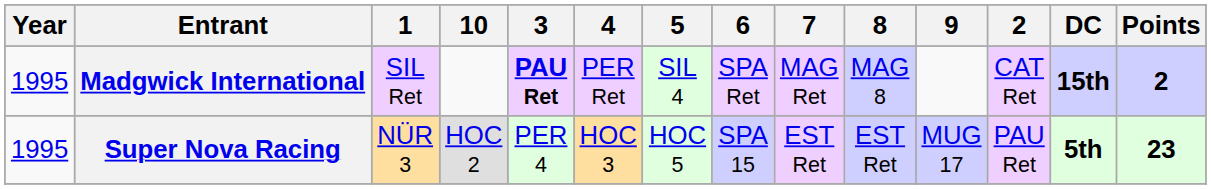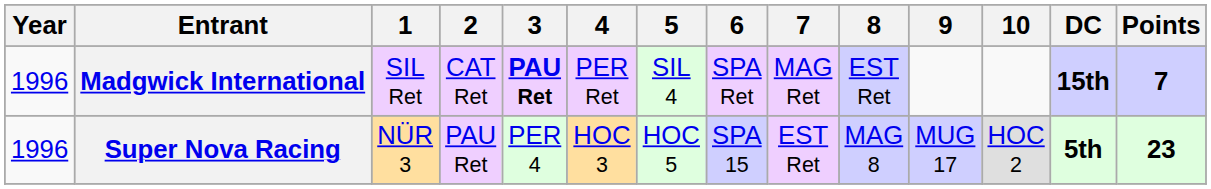columns swapped: 2 <-> 10
Madgwick International | Year: 1995 -> 1996
Madgwick International | 8: MAG 8 -> EST Ret
Madgwick International | Points: 2 -> 7
Super Nova Racing | Year: 1995 -> 1996
Super Nova Racing | 8: EST Ret -> MAG 8
